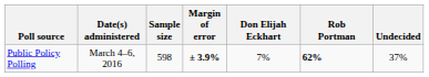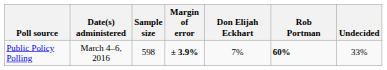Public Policy Polling | Rob Portman: 62% -> 60%
Public Policy Polling | Undecided: 37% -> 33%
